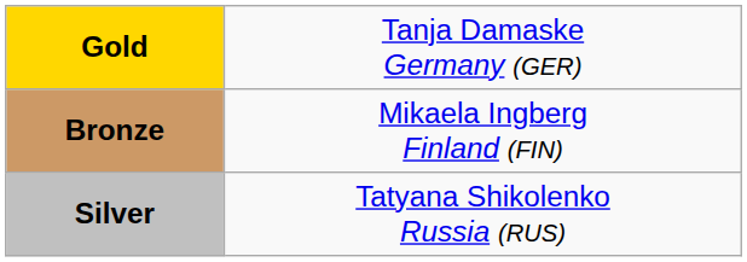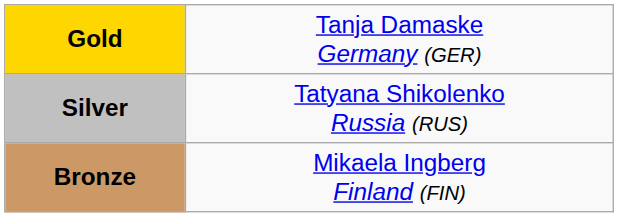rows swapped: Silver <-> Bronze
